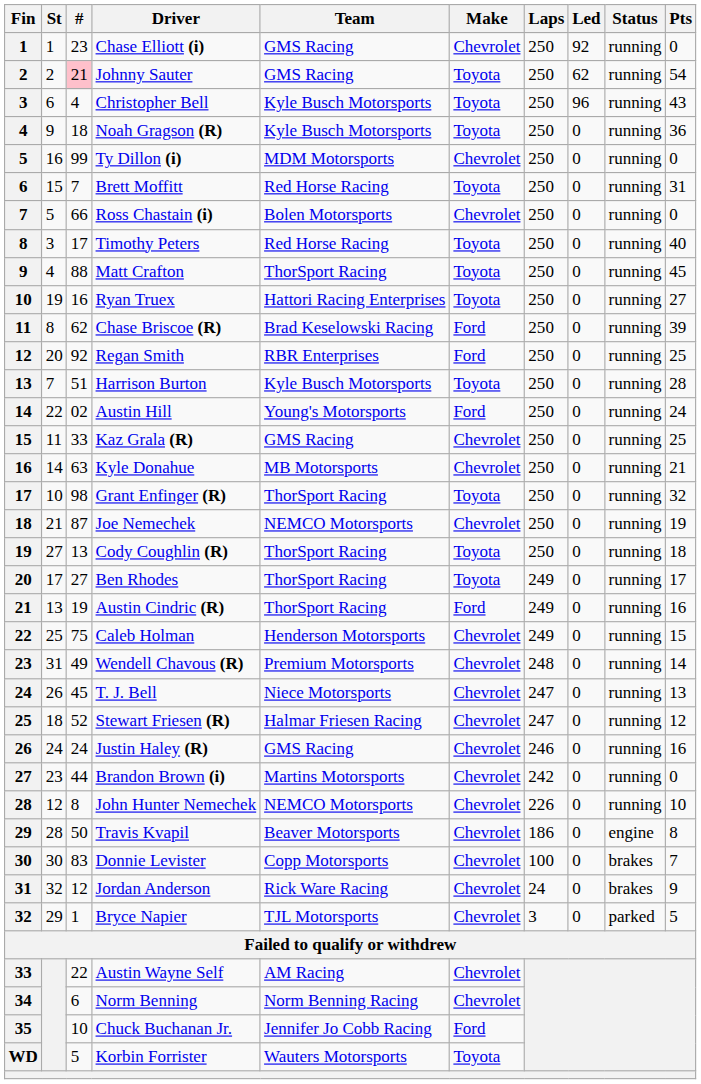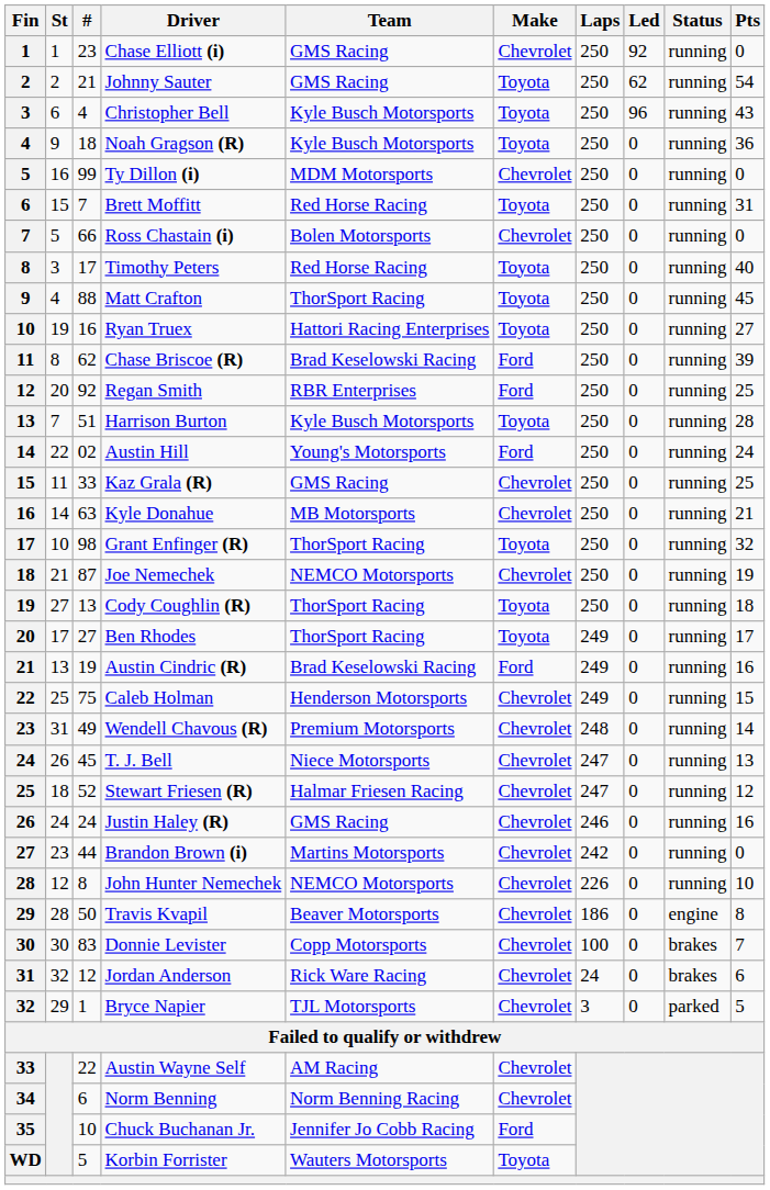Johnny Sauter | #: pink background -> no background
Austin Cindric (R) | Team: ThorSport Racing -> Brad Keselowski Racing
Jordan Anderson | Pts: 9 -> 6
